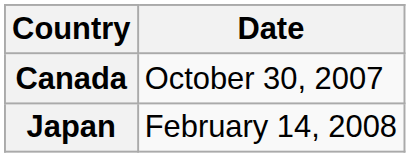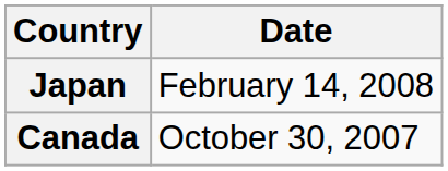rows swapped: Canada <-> Japan
